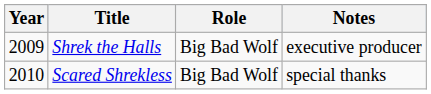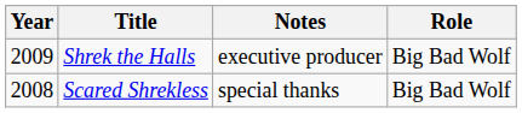columns swapped: Role <-> Notes
Scared Shrekless | Year: 2010 -> 2008
